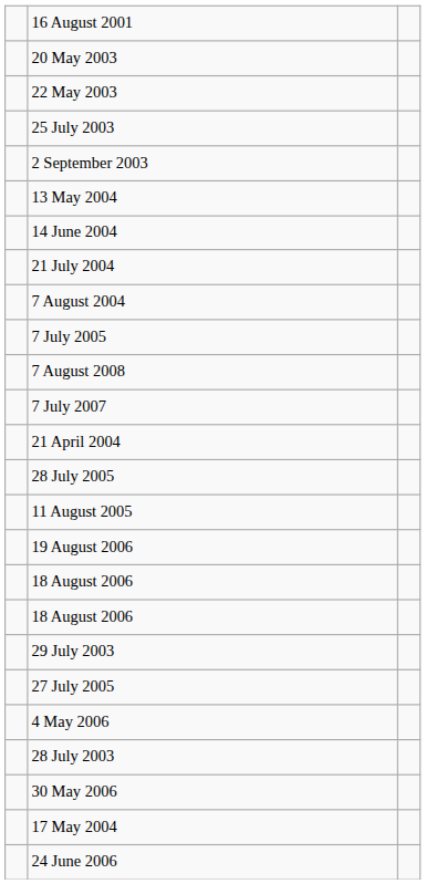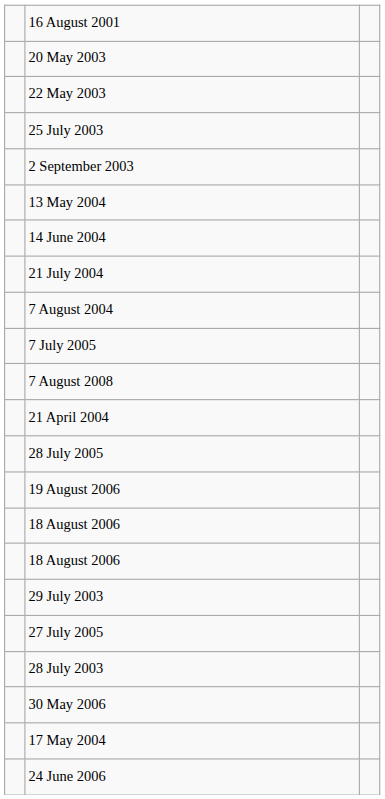- row: 7 July 2007
- row: 11 August 2005
- row: 4 May 2006
